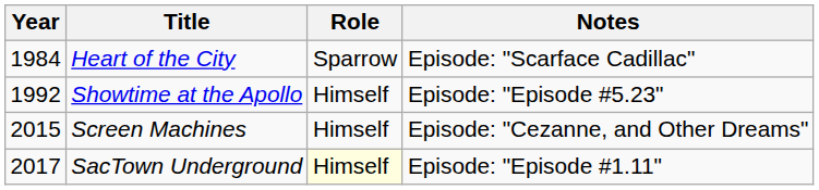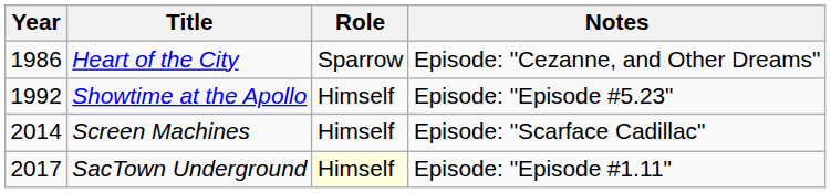Heart of the City | Year: 1984 -> 1986
Heart of the City | Notes: Episode: "Scarface Cadillac" -> Episode: "Cezanne, and Other Dreams"
Screen Machines | Year: 2015 -> 2014
Screen Machines | Notes: Episode: "Cezanne, and Other Dreams" -> Episode: "Scarface Cadillac"
